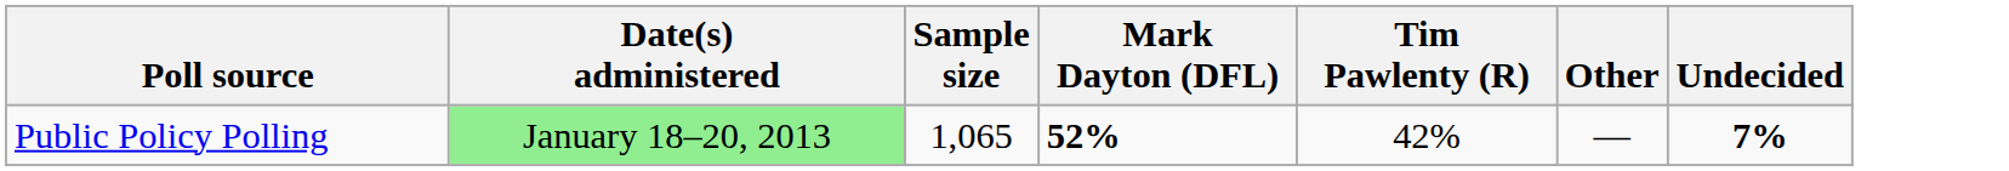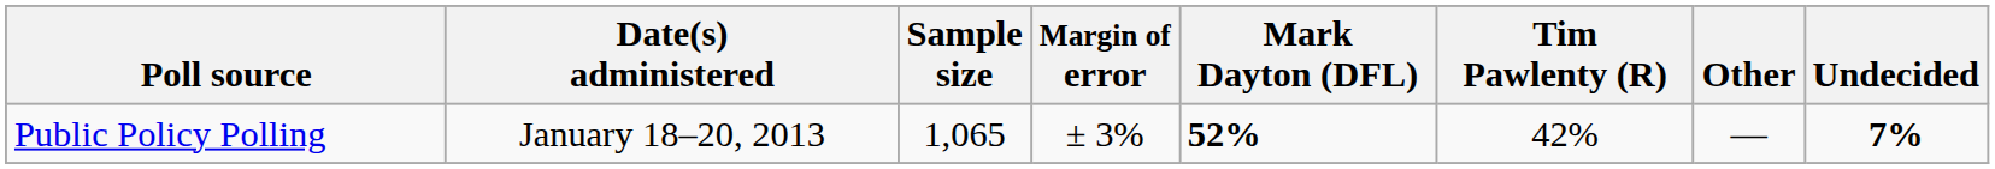+ column: Margin of error | ± 3%
Public Policy Polling | Date(s) administered: lightgreen background -> no background
